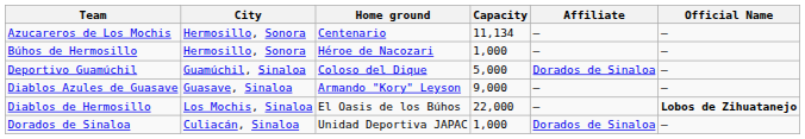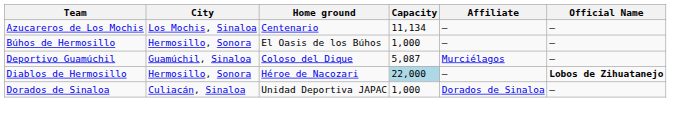Azucareros de Los Mochis | City: Hermosillo, Sonora -> Los Mochis, Sinaloa
Búhos de Hermosillo | Home ground: Héroe de Nacozari -> El Oasis de los Búhos
Deportivo Guamúchil | Capacity: 5,000 -> 5,087
Deportivo Guamúchil | Affiliate: Dorados de Sinaloa -> Murciélagos
- row: Diablos Azules de Guasave | Guasave, Sinaloa | Armando "Kory" Leyson | 9,000 | – | –
Diablos de Hermosillo | City: Los Mochis, Sinaloa -> Hermosillo, Sonora
Diablos de Hermosillo | Home ground: El Oasis de los Búhos -> Héroe de Nacozari
Diablos de Hermosillo | Capacity: no background -> lightblue background
